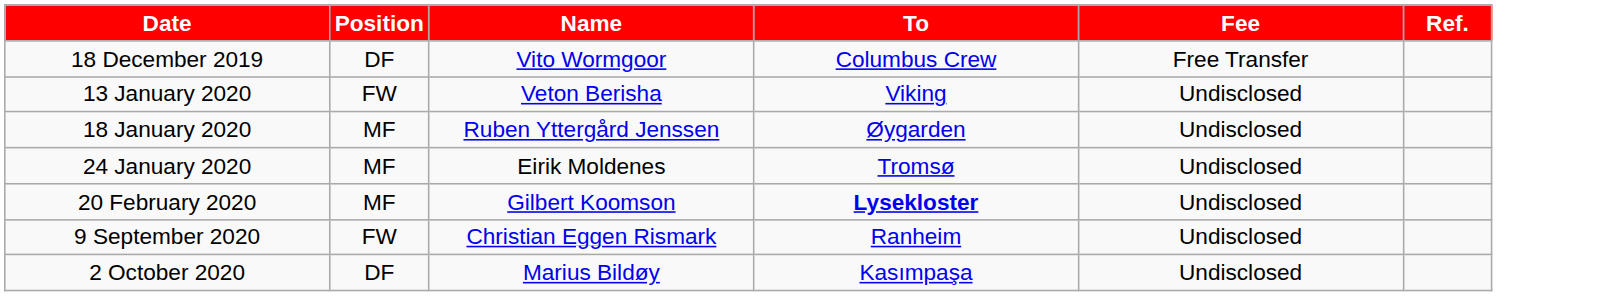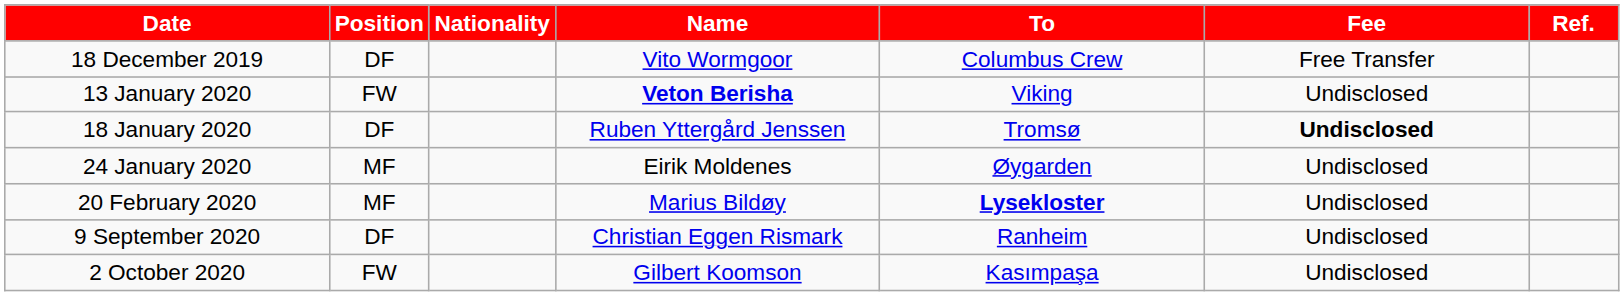+ column: Nationality
13 January 2020 | Name: normal -> bold
18 January 2020 | Position: MF -> DF
18 January 2020 | To: Øygarden -> Tromsø
18 January 2020 | Fee: normal -> bold
24 January 2020 | To: Tromsø -> Øygarden
20 February 2020 | Name: Gilbert Koomson -> Marius Bildøy
9 September 2020 | Position: FW -> DF
2 October 2020 | Position: DF -> FW
2 October 2020 | Name: Marius Bildøy -> Gilbert Koomson
